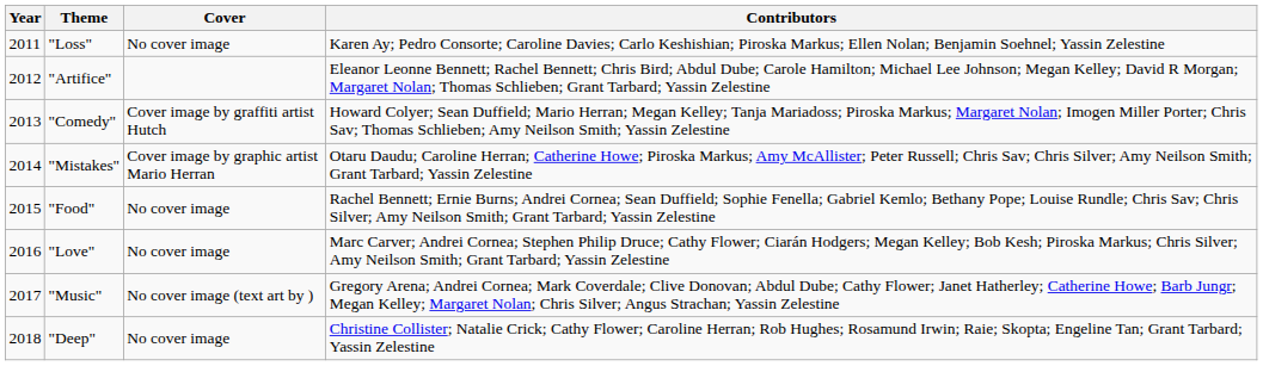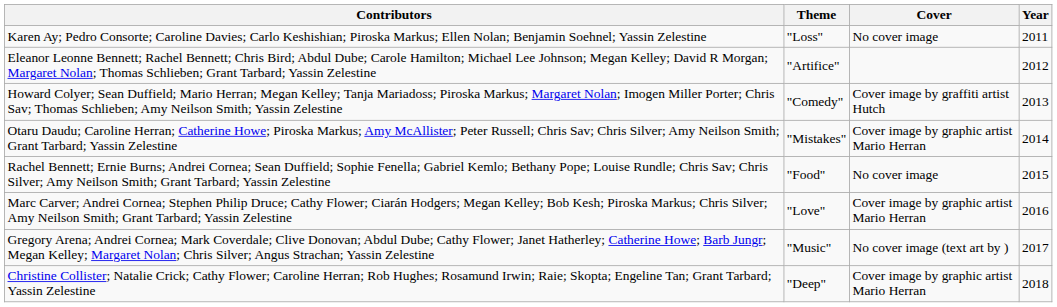columns swapped: Year <-> Contributors
"Love" | Cover: No cover image -> Cover image by graphic artist Mario Herran
"Deep" | Cover: No cover image -> Cover image by graphic artist Mario Herran
